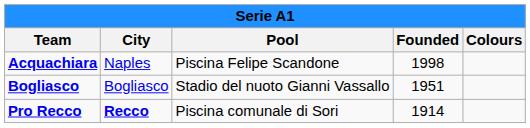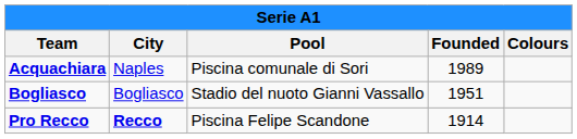Acquachiara | Pool: Piscina Felipe Scandone -> Piscina comunale di Sori
Acquachiara | Founded: 1998 -> 1989
Pro Recco | Pool: Piscina comunale di Sori -> Piscina Felipe Scandone
